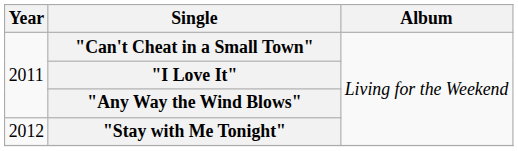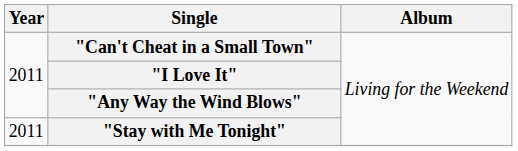"Stay with Me Tonight" | Year: 2012 -> 2011
